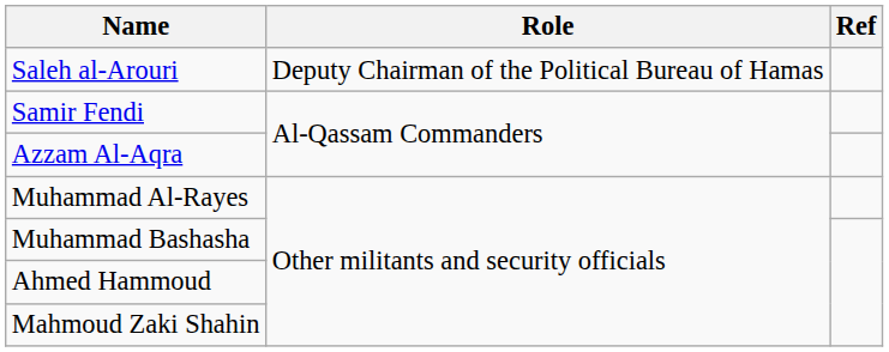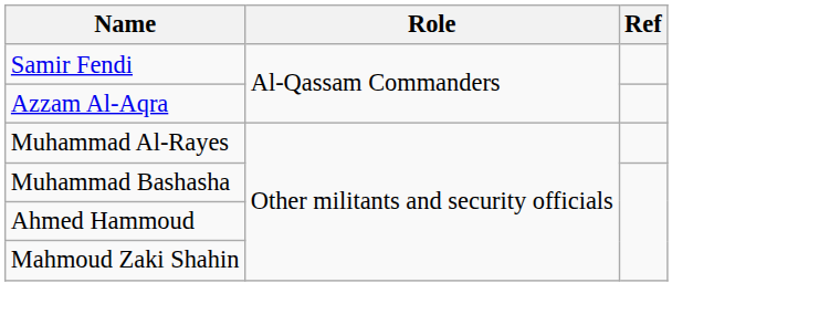- row: Saleh al-Arouri | Deputy Chairman of the Political Bureau of Hamas
